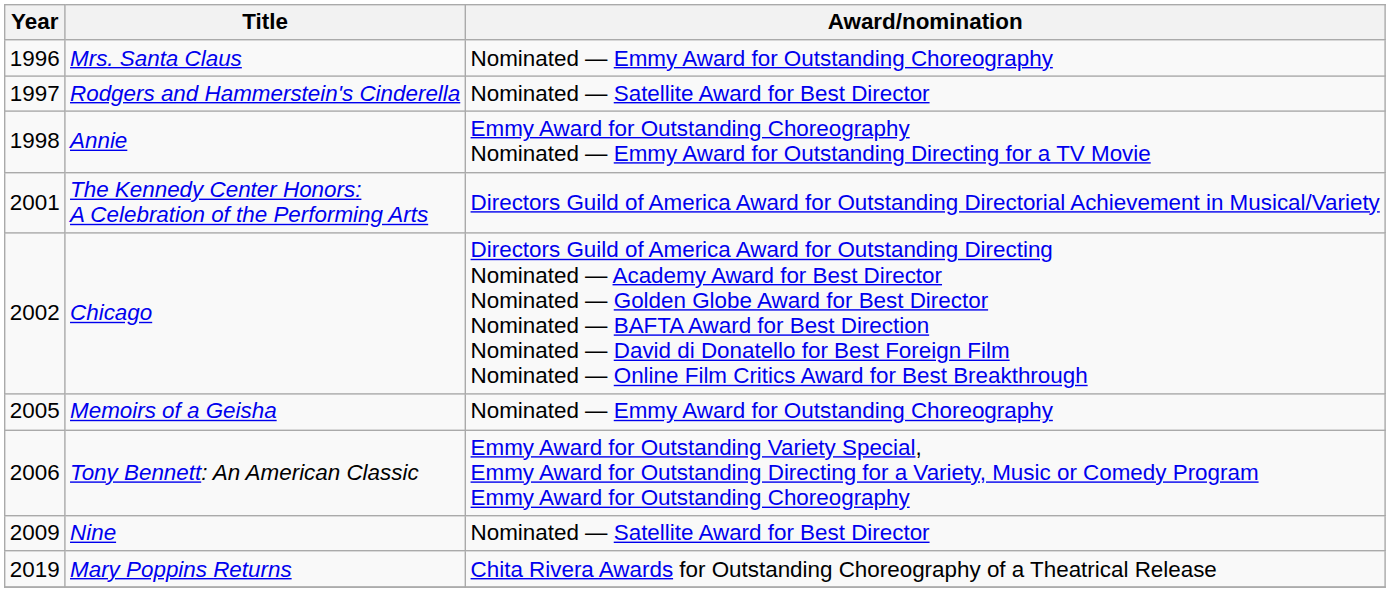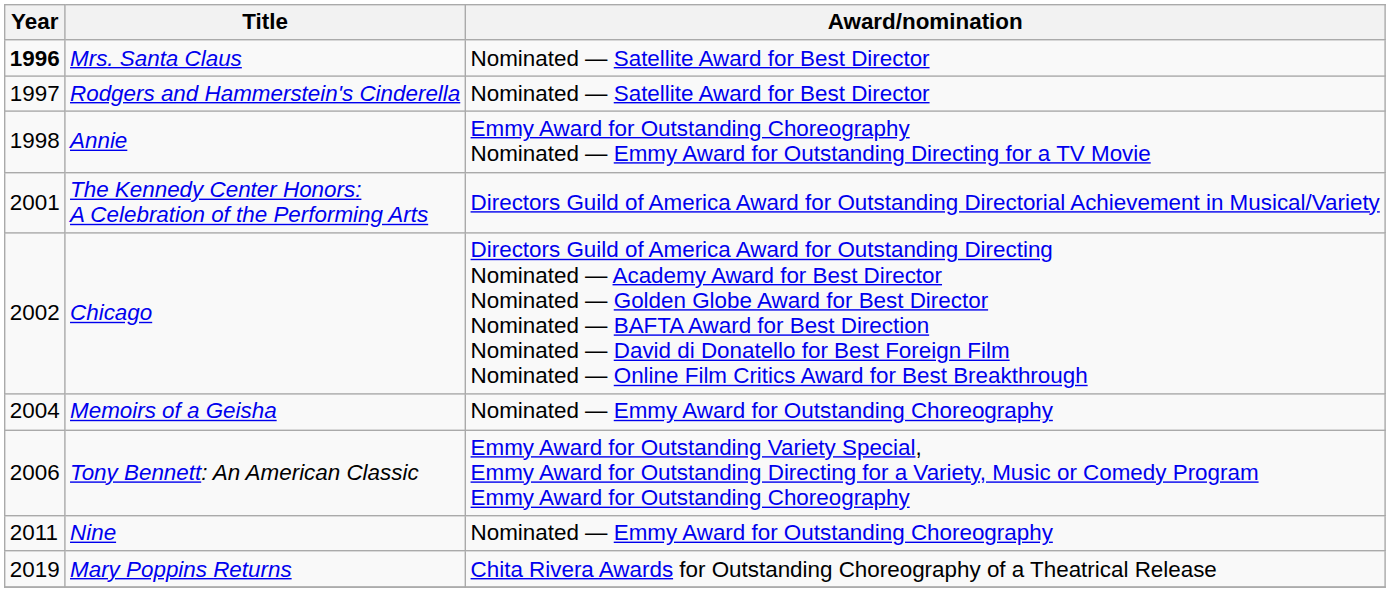Mrs. Santa Claus | Year: normal -> bold
Mrs. Santa Claus | Award/nomination: Nominated — Emmy Award for Outstanding Choreography -> Nominated — Satellite Award for Best Director
Memoirs of a Geisha | Year: 2005 -> 2004
Nine | Year: 2009 -> 2011
Nine | Award/nomination: Nominated — Satellite Award for Best Director -> Nominated — Emmy Award for Outstanding Choreography
